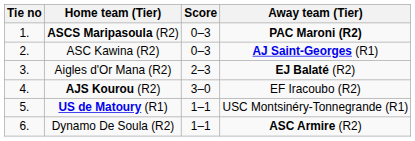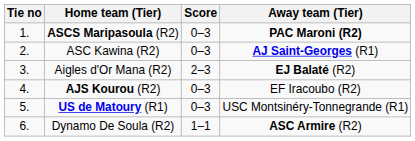AJS Kourou (R2) | Score: 3–0 -> 0–3
US de Matoury (R1) | Score: 1–1 -> 0–3
